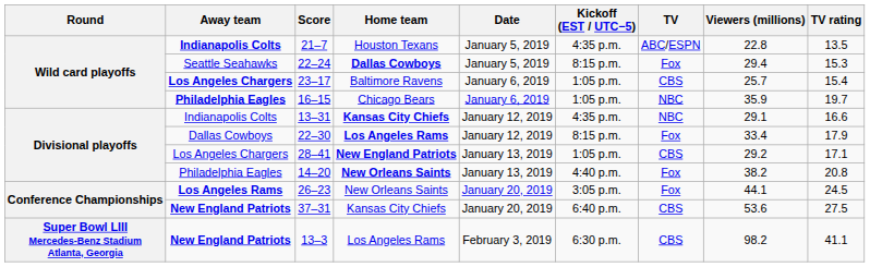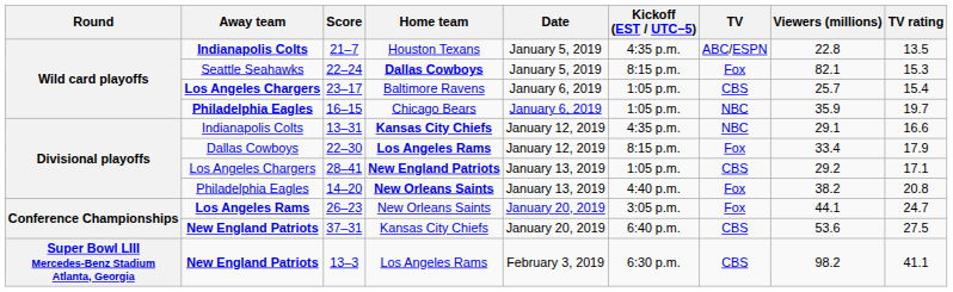22–24 | Viewers (millions): 29.4 -> 82.1
26–23 | TV rating: 24.5 -> 24.7
